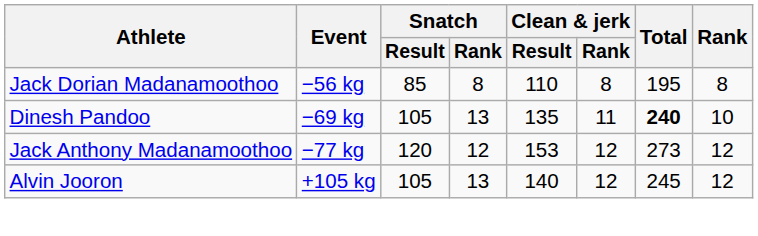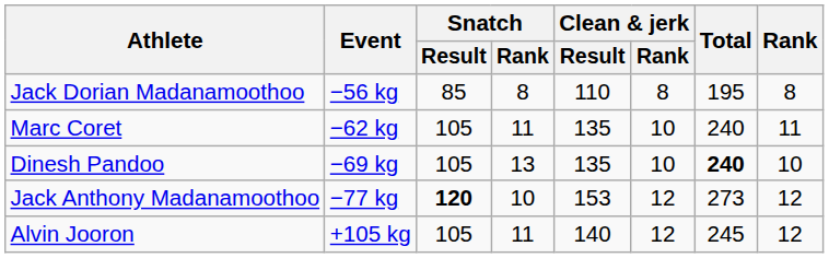+ row: Marc Coret | −62 kg | 105 | 11 | 135 | 10 | 240 | 11
Dinesh Pandoo | Clean & jerk / Rank: 11 -> 10
Jack Anthony Madanamoothoo | Snatch / Result: normal -> bold
Jack Anthony Madanamoothoo | Snatch / Rank: 12 -> 10
Alvin Jooron | Snatch / Rank: 13 -> 11
